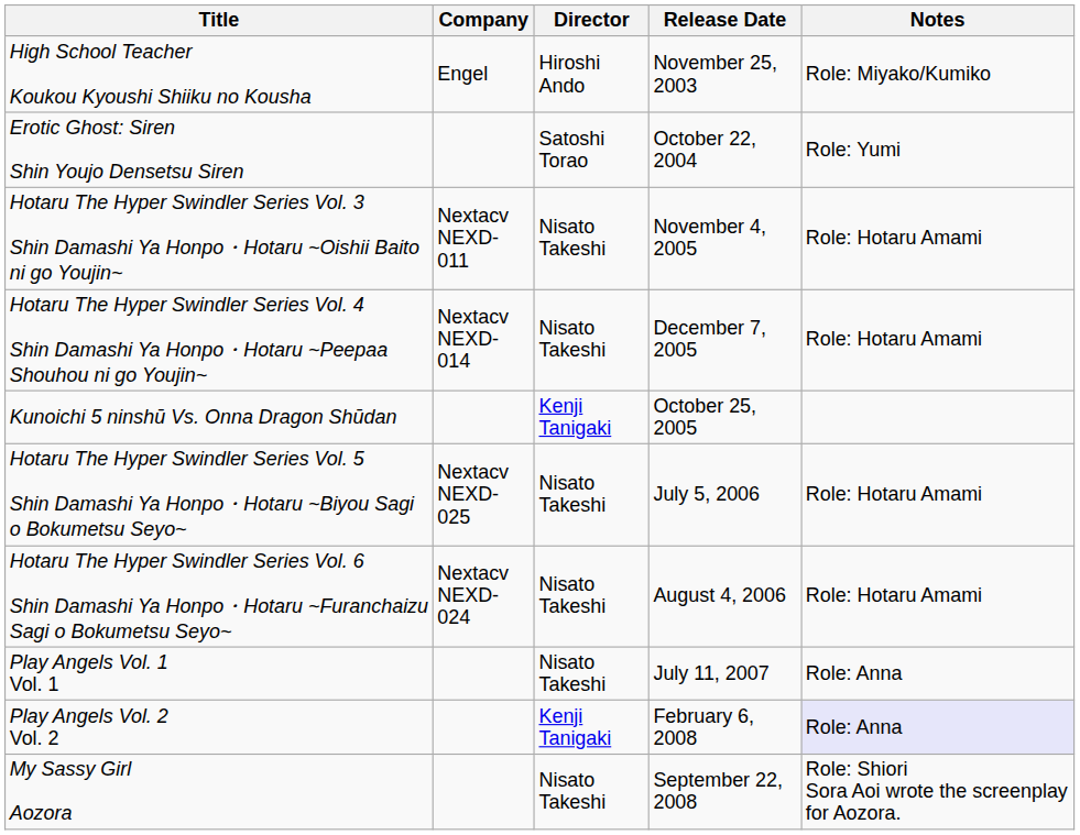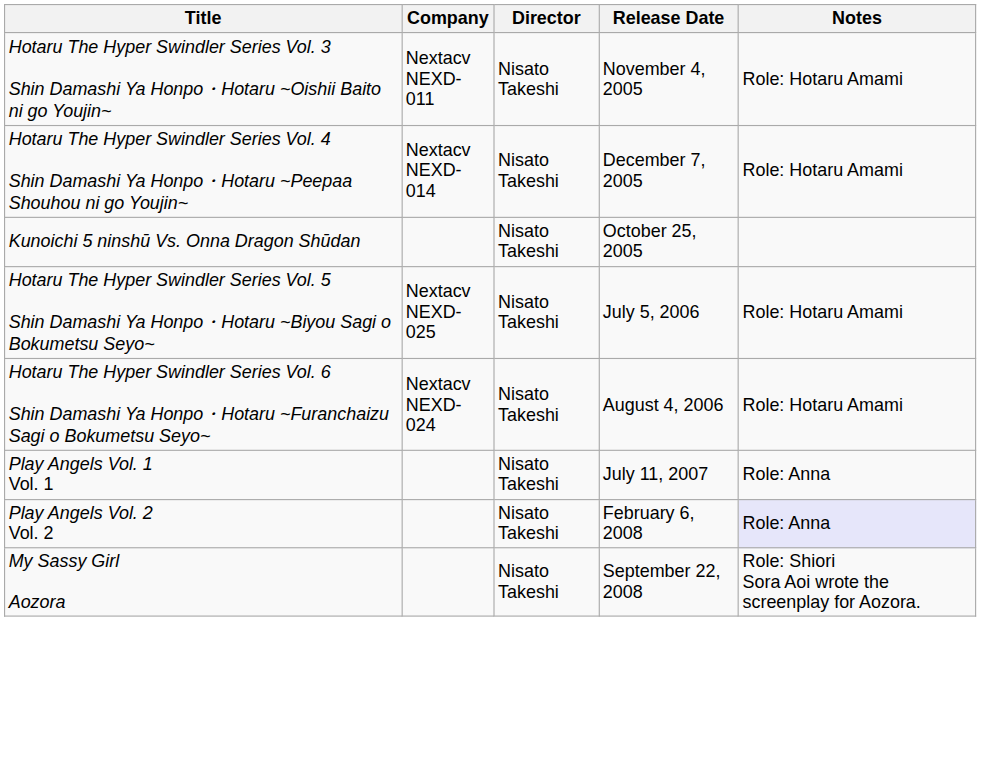- row: High School Teacher Koukou Kyoushi Shiiku no Kousha | Engel | Hiroshi Ando | November 25, 2003 | Role: Miyako/Kumiko
- row: Erotic Ghost: Siren Shin Youjo Densetsu Siren | Satoshi Torao | October 22, 2004 | Role: Yumi
Kunoichi 5 ninshū Vs. Onna Dragon Shūdan | Director: Kenji Tanigaki -> Nisato Takeshi
Play Angels Vol. 2 Vol. 2 | Director: Kenji Tanigaki -> Nisato Takeshi
